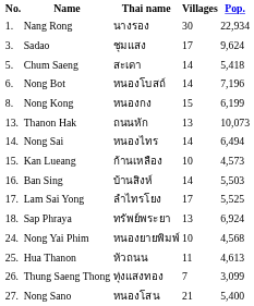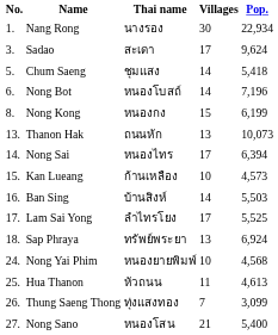Sadao | Thai name: ชุมแสง -> สะเดา
Chum Saeng | Thai name: สะเดา -> ชุมแสง
Nong Sai | Villages: 14 -> 17
Nong Sai | Pop.: 6,494 -> 6,394
